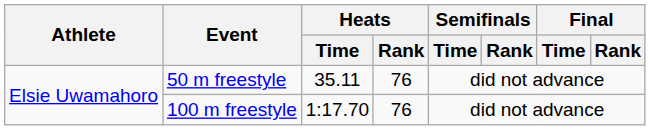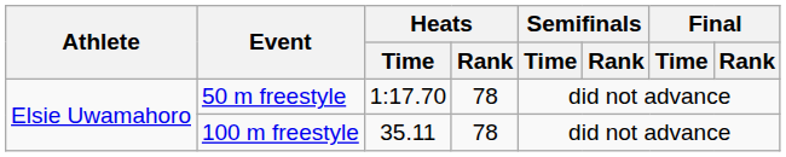50 m freestyle | Heats / Time: 35.11 -> 1:17.70
50 m freestyle | Heats / Rank: 76 -> 78
100 m freestyle | Heats / Time: 1:17.70 -> 35.11
100 m freestyle | Heats / Rank: 76 -> 78
